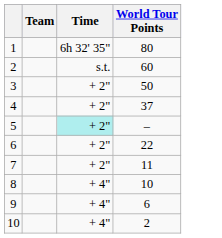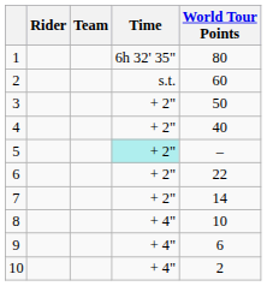+ column: Rider
4 | World Tour Points: 37 -> 40
7 | World Tour Points: 11 -> 14
